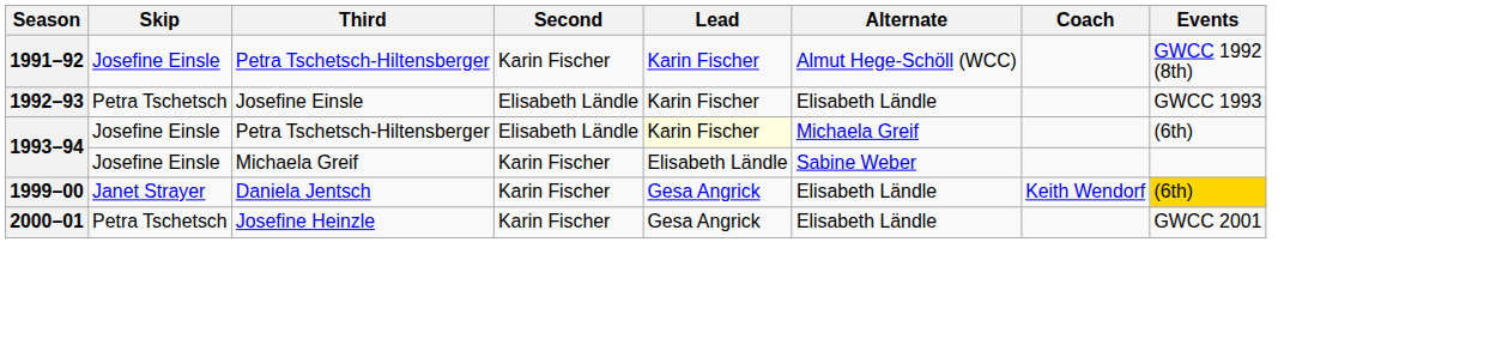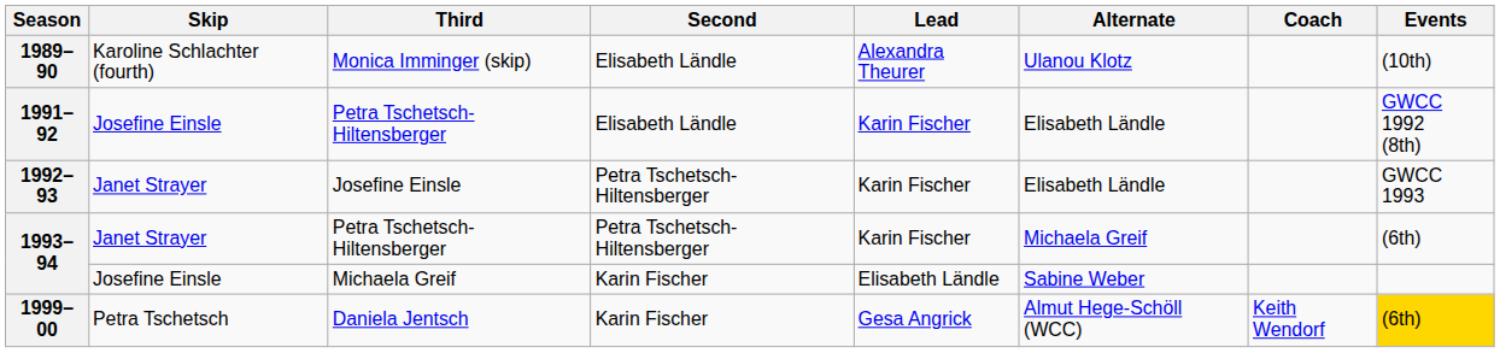+ row: 1989–90 | Karoline Schlachter (fourth) | Monica Imminger (skip) | Elisabeth Ländle | Alexandra Theurer | Ulanou Klotz | (10th)
1991–92 | Second: Karin Fischer -> Elisabeth Ländle
1991–92 | Alternate: Almut Hege-Schöll (WCC) -> Elisabeth Ländle
1992–93 | Skip: Petra Tschetsch -> Janet Strayer
1992–93 | Second: Elisabeth Ländle -> Petra Tschetsch-Hiltensberger
1993–94 / Petra Tschetsch-Hiltensberger | Skip: Josefine Einsle -> Janet Strayer
1993–94 / Petra Tschetsch-Hiltensberger | Second: Elisabeth Ländle -> Petra Tschetsch-Hiltensberger
1993–94 / Petra Tschetsch-Hiltensberger | Lead: lightyellow background -> no background
1999–00 | Skip: Janet Strayer -> Petra Tschetsch
1999–00 | Alternate: Elisabeth Ländle -> Almut Hege-Schöll (WCC)
- row: 2000–01 | Petra Tschetsch | Josefine Heinzle | Karin Fischer | Gesa Angrick | Elisabeth Ländle | GWCC 2001
